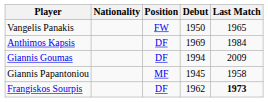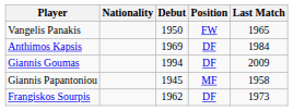columns swapped: Position <-> Debut
Frangiskos Sourpis | Last Match: bold -> normal
